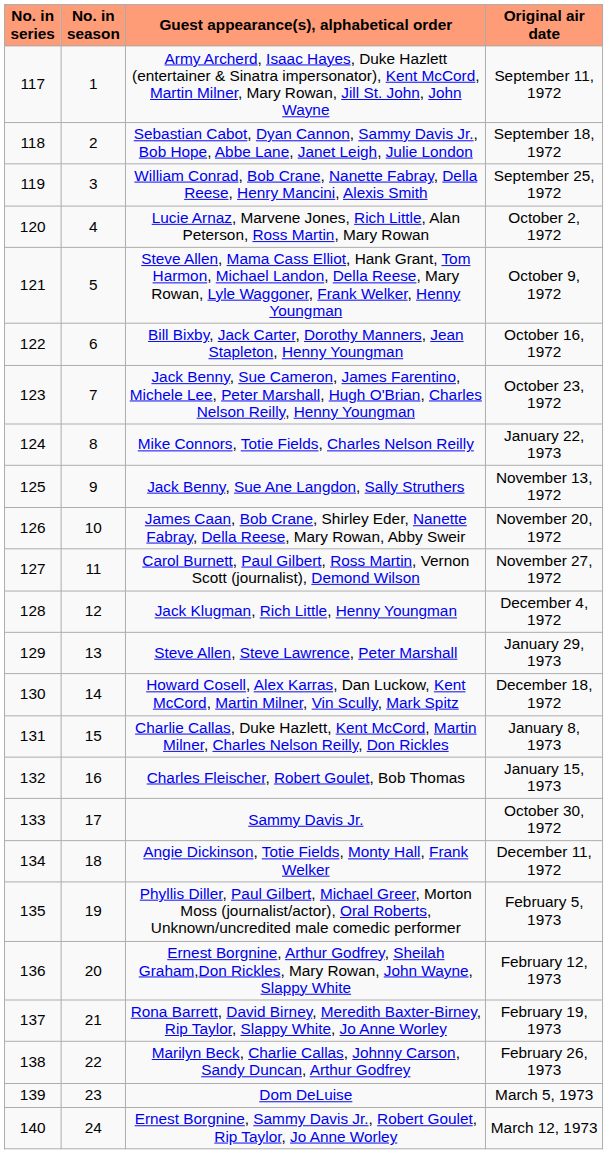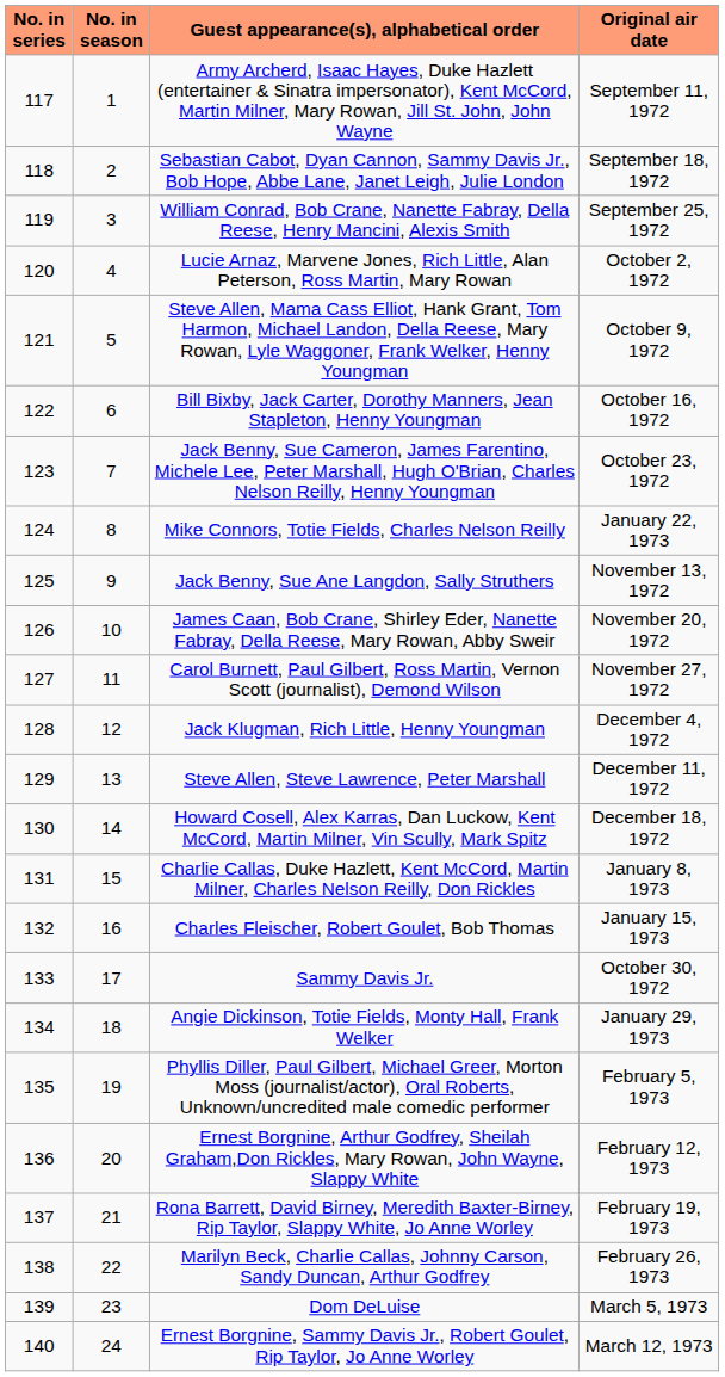Steve Allen, Steve Lawrence, Peter Marshall | Original air date: January 29, 1973 -> December 11, 1972
Angie Dickinson, Totie Fields, Monty Hall, Frank Welker | Original air date: December 11, 1972 -> January 29, 1973
